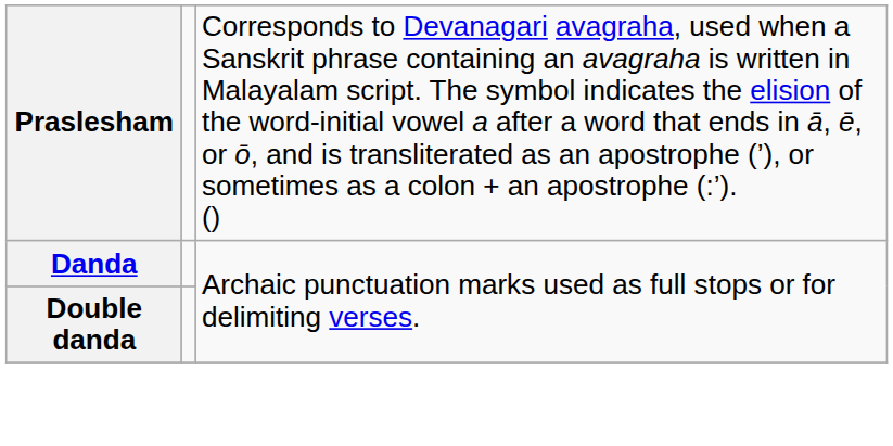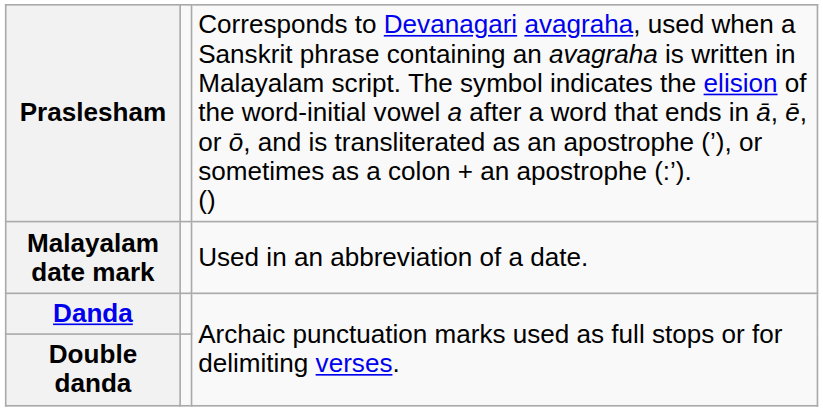+ row: Malayalam date mark | Used in an abbreviation of a date.
